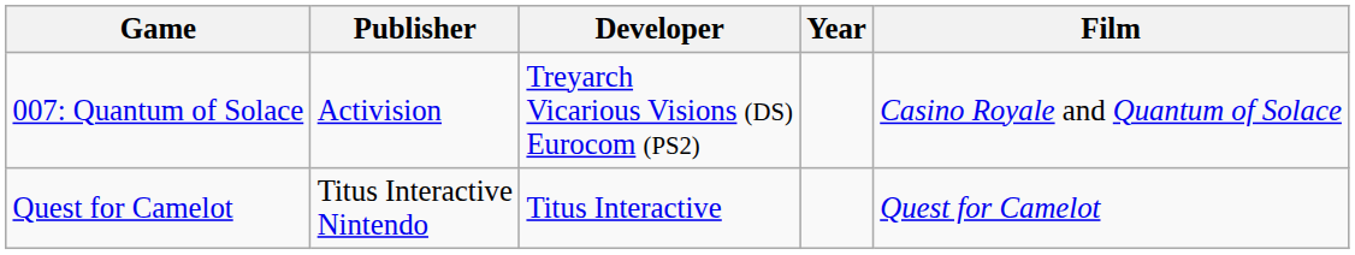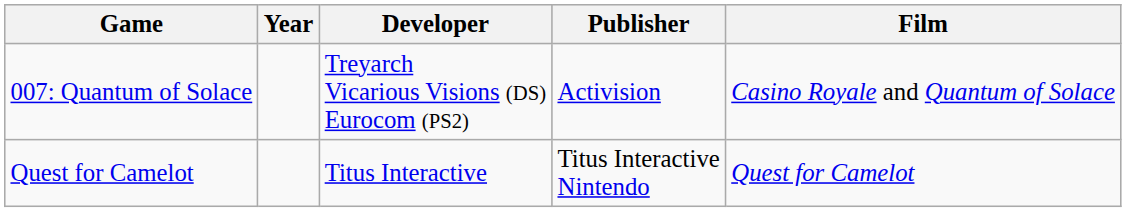columns swapped: Year <-> Publisher
